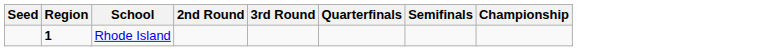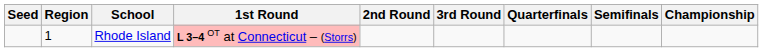+ column: 1st Round | L 3–4 OT at Connecticut – (Storrs)
Rhode Island | Region: bold -> normal
